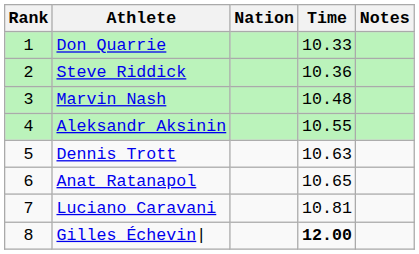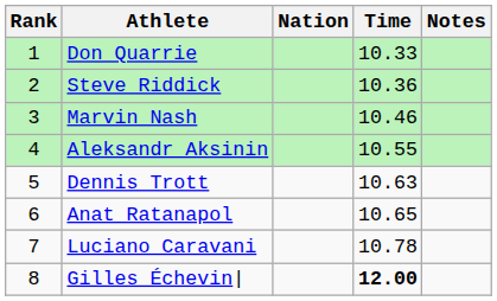Marvin Nash | Time: 10.48 -> 10.46
Luciano Caravani | Time: 10.81 -> 10.78
